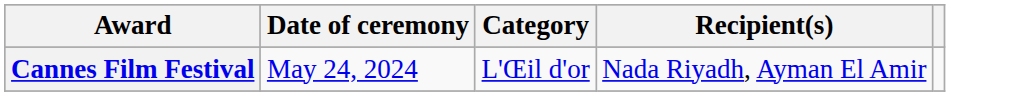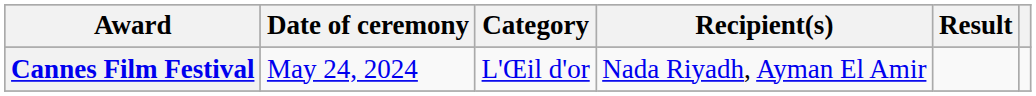+ column: Result
